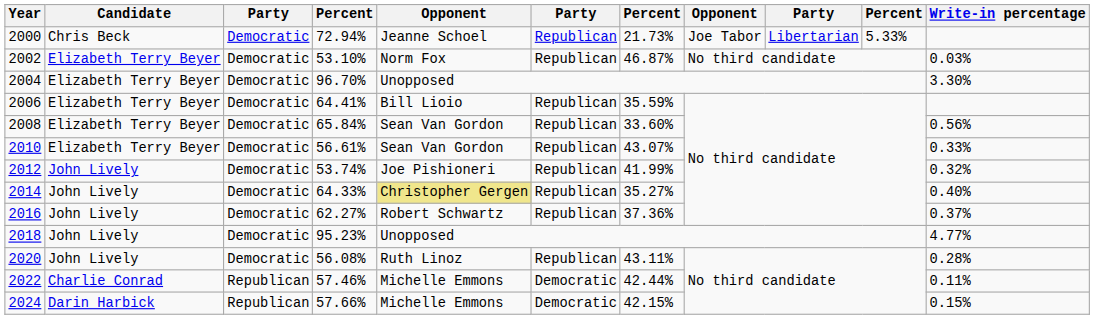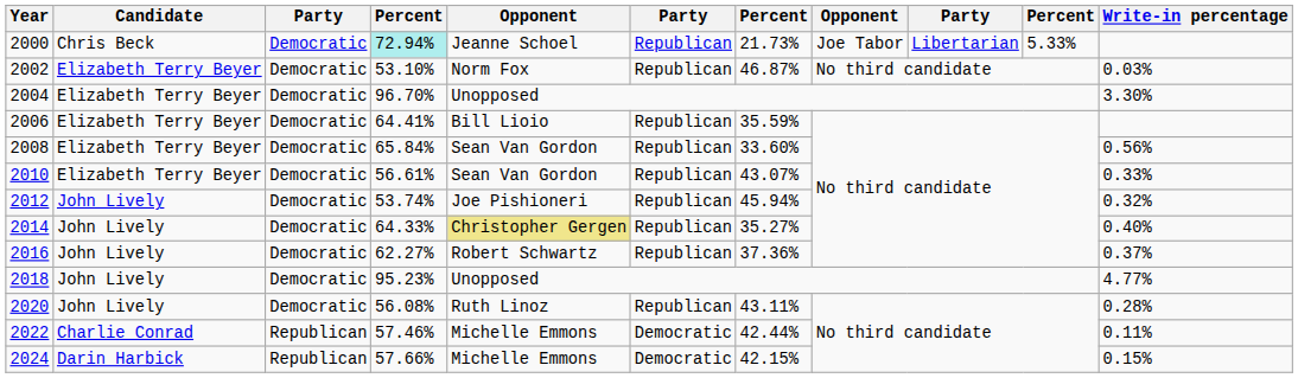2000 | column 4: no background -> paleturquoise background
2012 | column 7: 41.99% -> 45.94%
